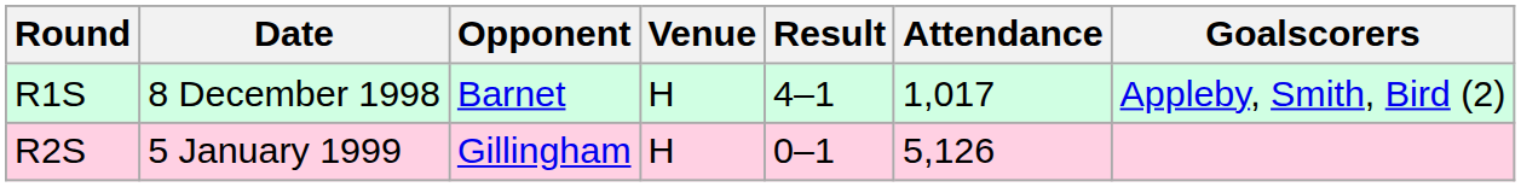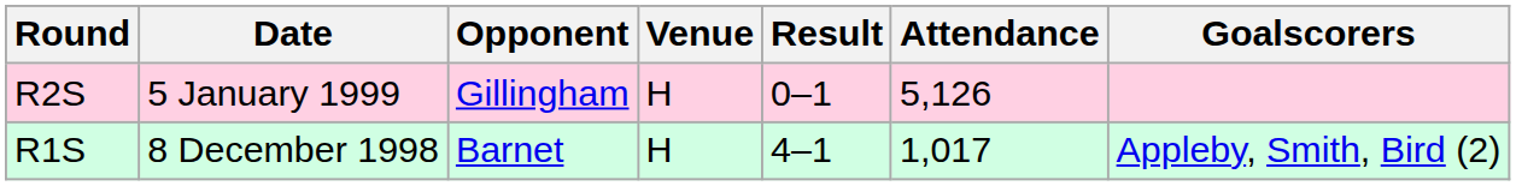rows swapped: R1S <-> R2S
